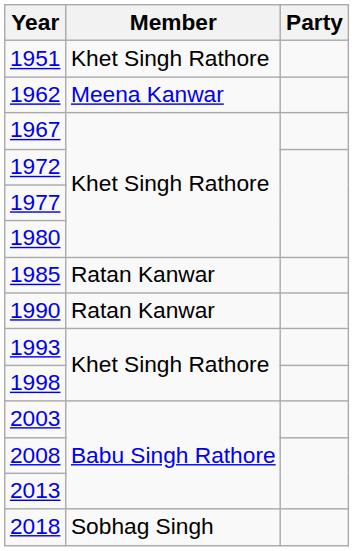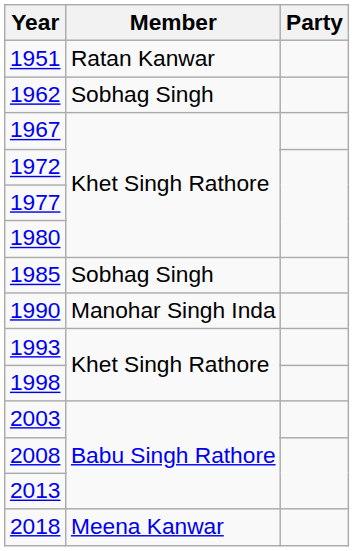1951 | Member: Khet Singh Rathore -> Ratan Kanwar
1962 | Member: Meena Kanwar -> Sobhag Singh
1985 | Member: Ratan Kanwar -> Sobhag Singh
1990 | Member: Ratan Kanwar -> Manohar Singh Inda
2018 | Member: Sobhag Singh -> Meena Kanwar
